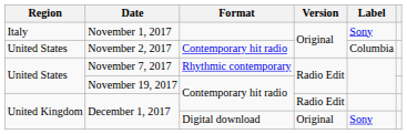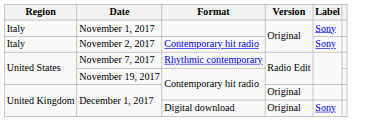November 2, 2017 | Region: United States -> Italy
November 2, 2017 | Label: Columbia -> Sony
December 1, 2017 / Contemporary hit radio | Version: Radio Edit -> Original
